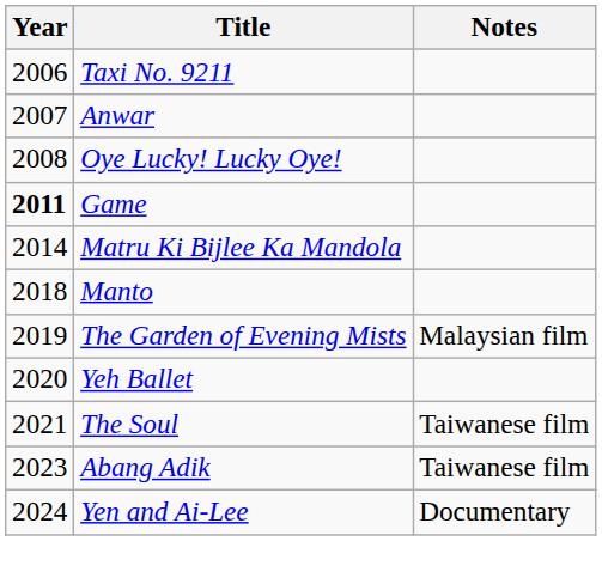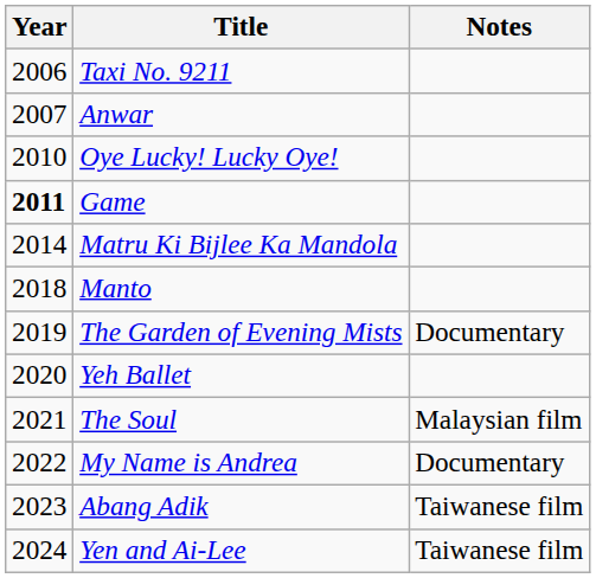Oye Lucky! Lucky Oye! | Year: 2008 -> 2010
The Garden of Evening Mists | Notes: Malaysian film -> Documentary
The Soul | Notes: Taiwanese film -> Malaysian film
+ row: 2022 | My Name is Andrea | Documentary
Yen and Ai-Lee | Notes: Documentary -> Taiwanese film
